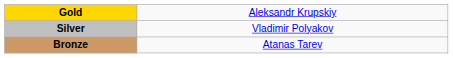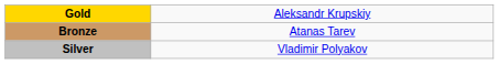rows swapped: Silver <-> Bronze
